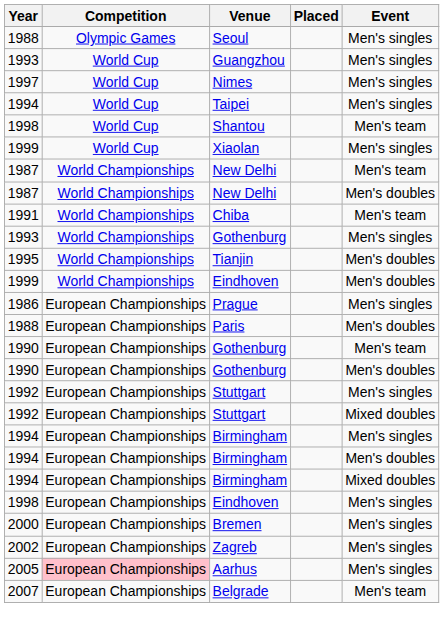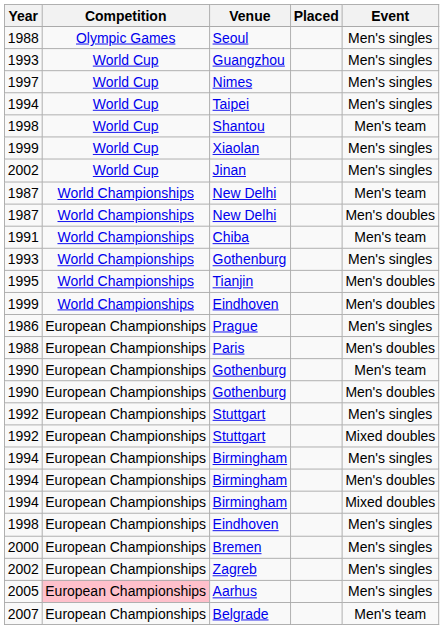+ row: 2002 | World Cup | Jinan | Men's singles
